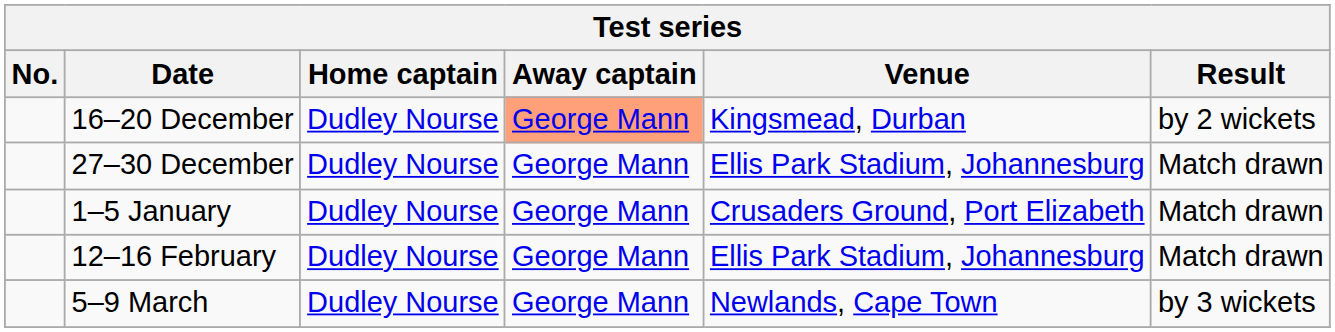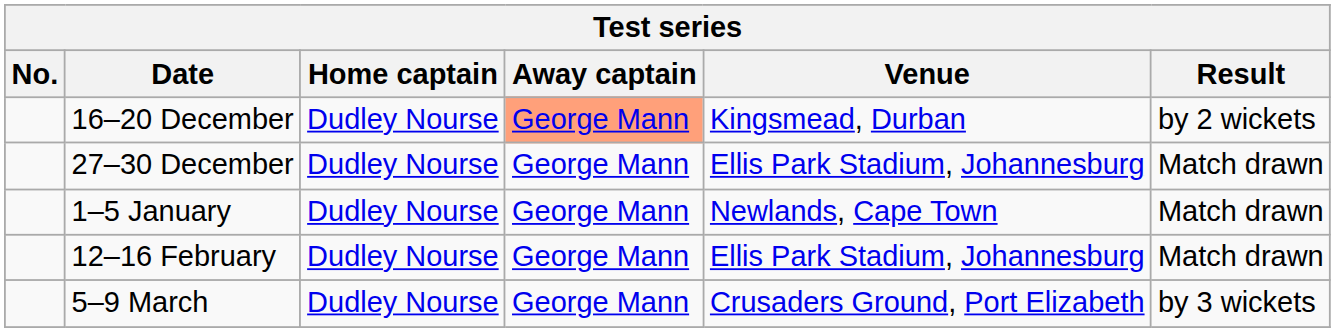1–5 January | Venue: Crusaders Ground, Port Elizabeth -> Newlands, Cape Town
5–9 March | Venue: Newlands, Cape Town -> Crusaders Ground, Port Elizabeth
